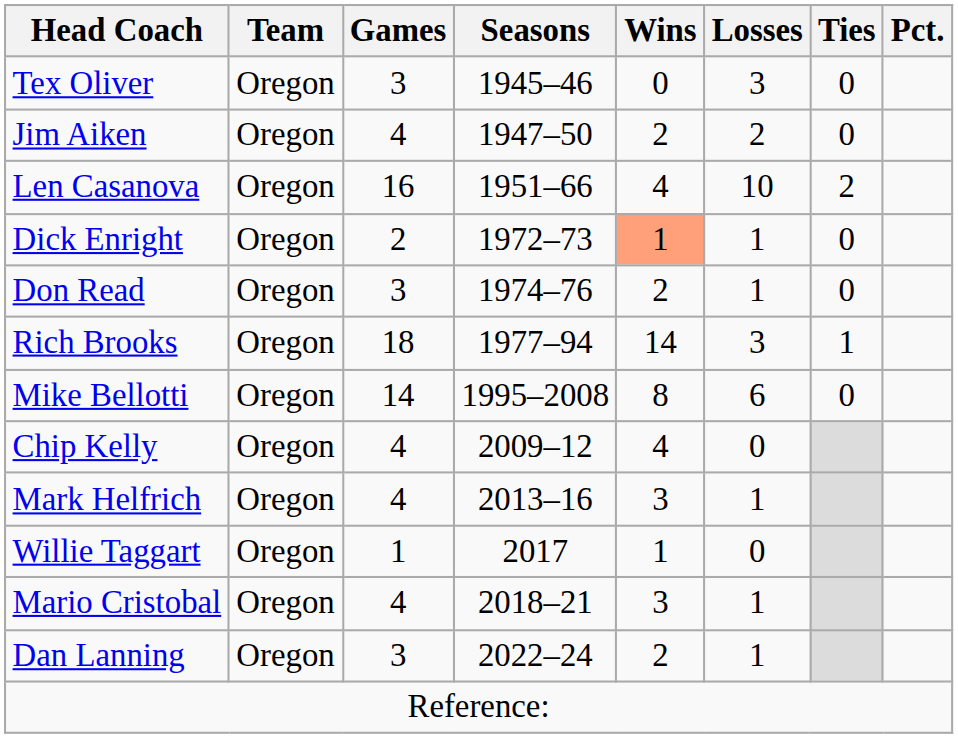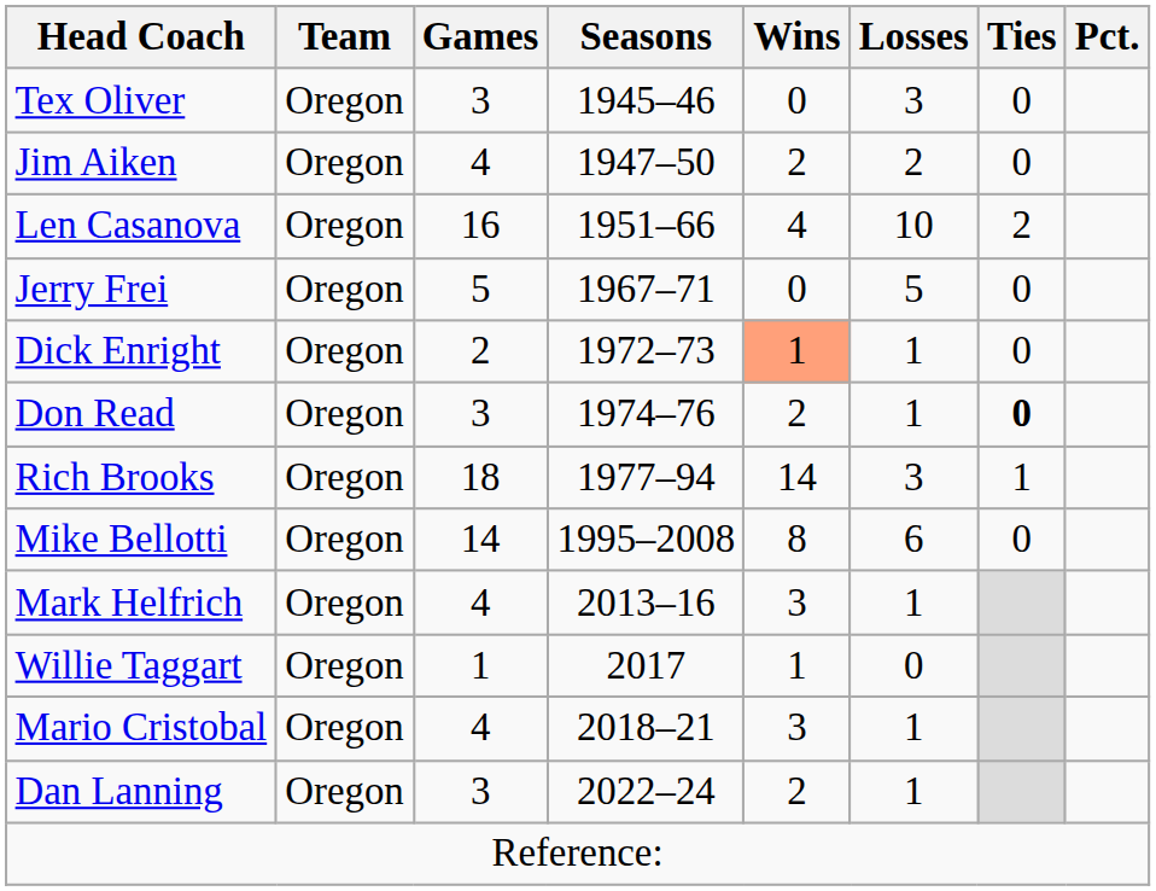+ row: Jerry Frei | Oregon | 5 | 1967–71 | 0 | 5 | 0
Don Read | Ties: normal -> bold
- row: Chip Kelly | Oregon | 4 | 2009–12 | 4 | 0
